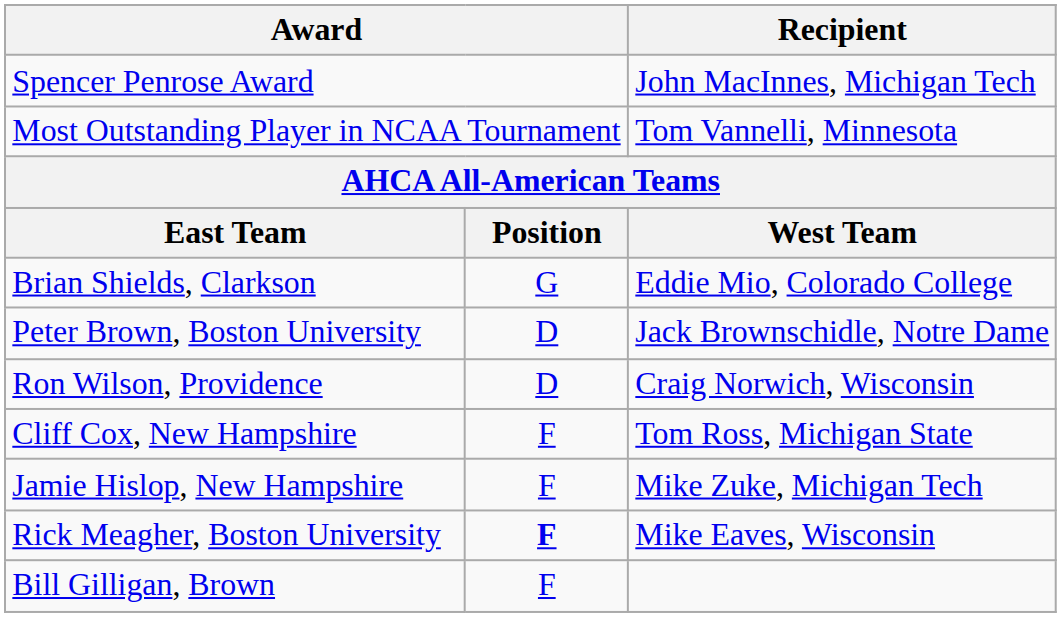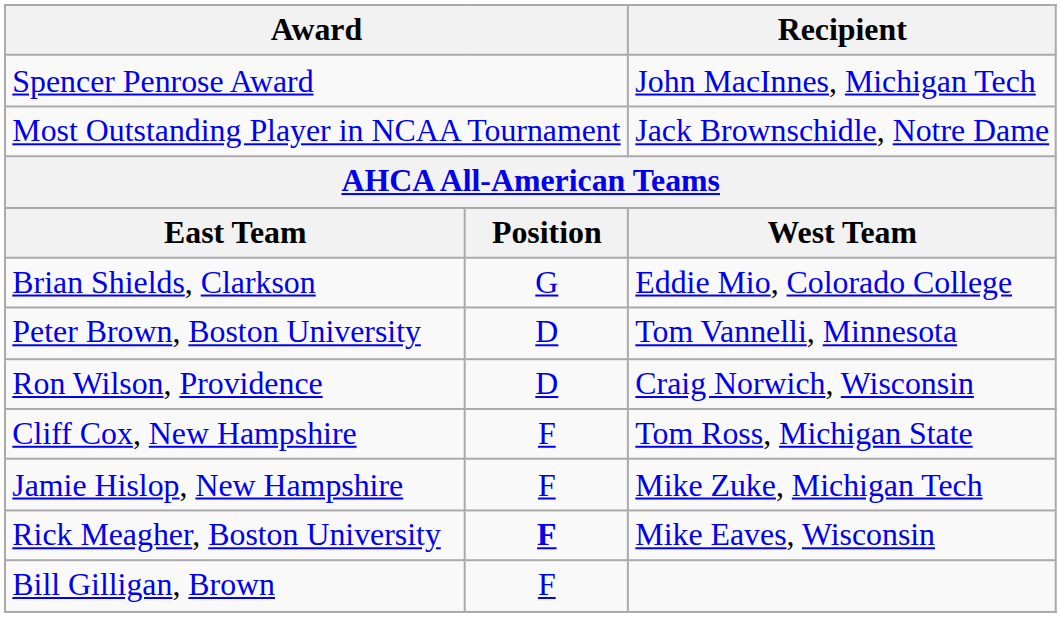Most Outstanding Player in NCAA Tournament | Recipient: Tom Vannelli, Minnesota -> Jack Brownschidle, Notre Dame
Peter Brown, Boston University | Recipient: Jack Brownschidle, Notre Dame -> Tom Vannelli, Minnesota
